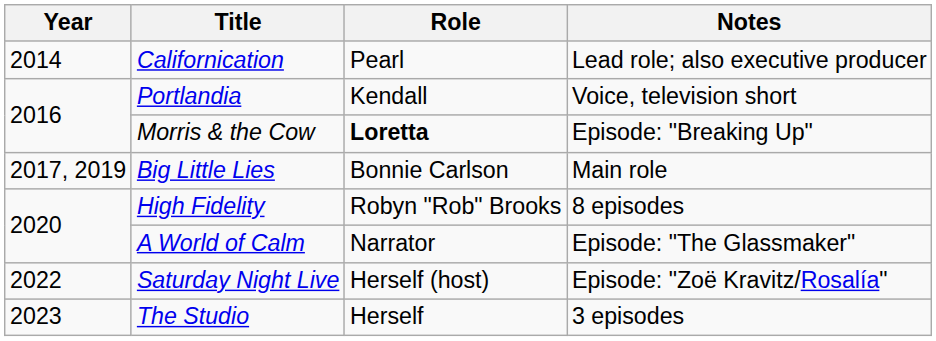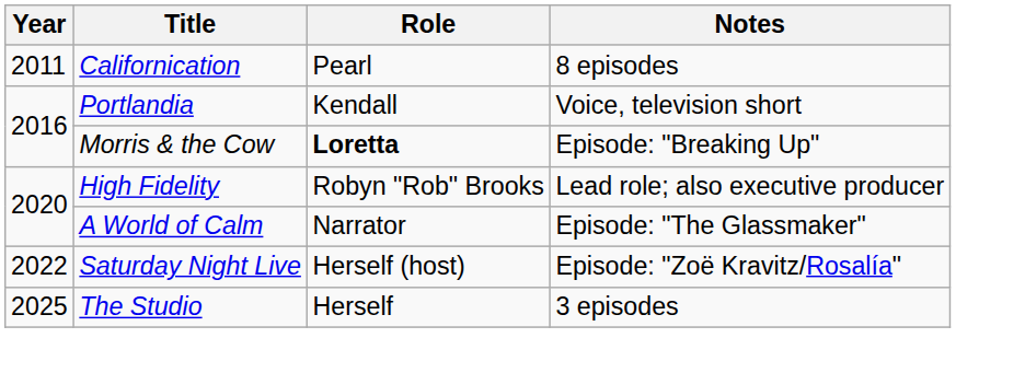Californication | Year: 2014 -> 2011
Californication | Notes: Lead role; also executive producer -> 8 episodes
- row: 2017, 2019 | Big Little Lies | Bonnie Carlson | Main role
High Fidelity | Notes: 8 episodes -> Lead role; also executive producer
The Studio | Year: 2023 -> 2025
